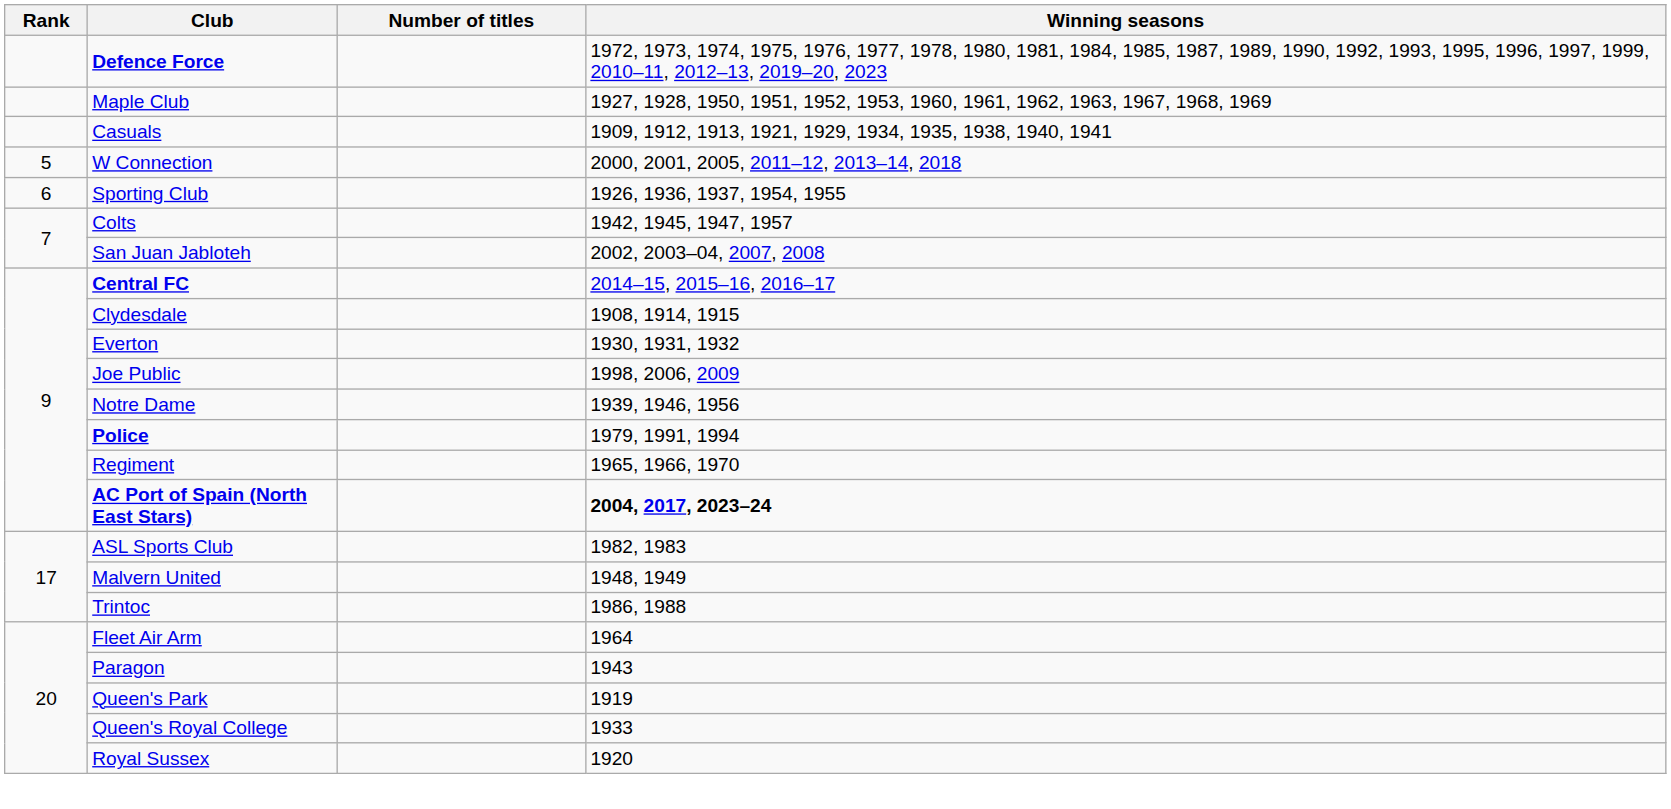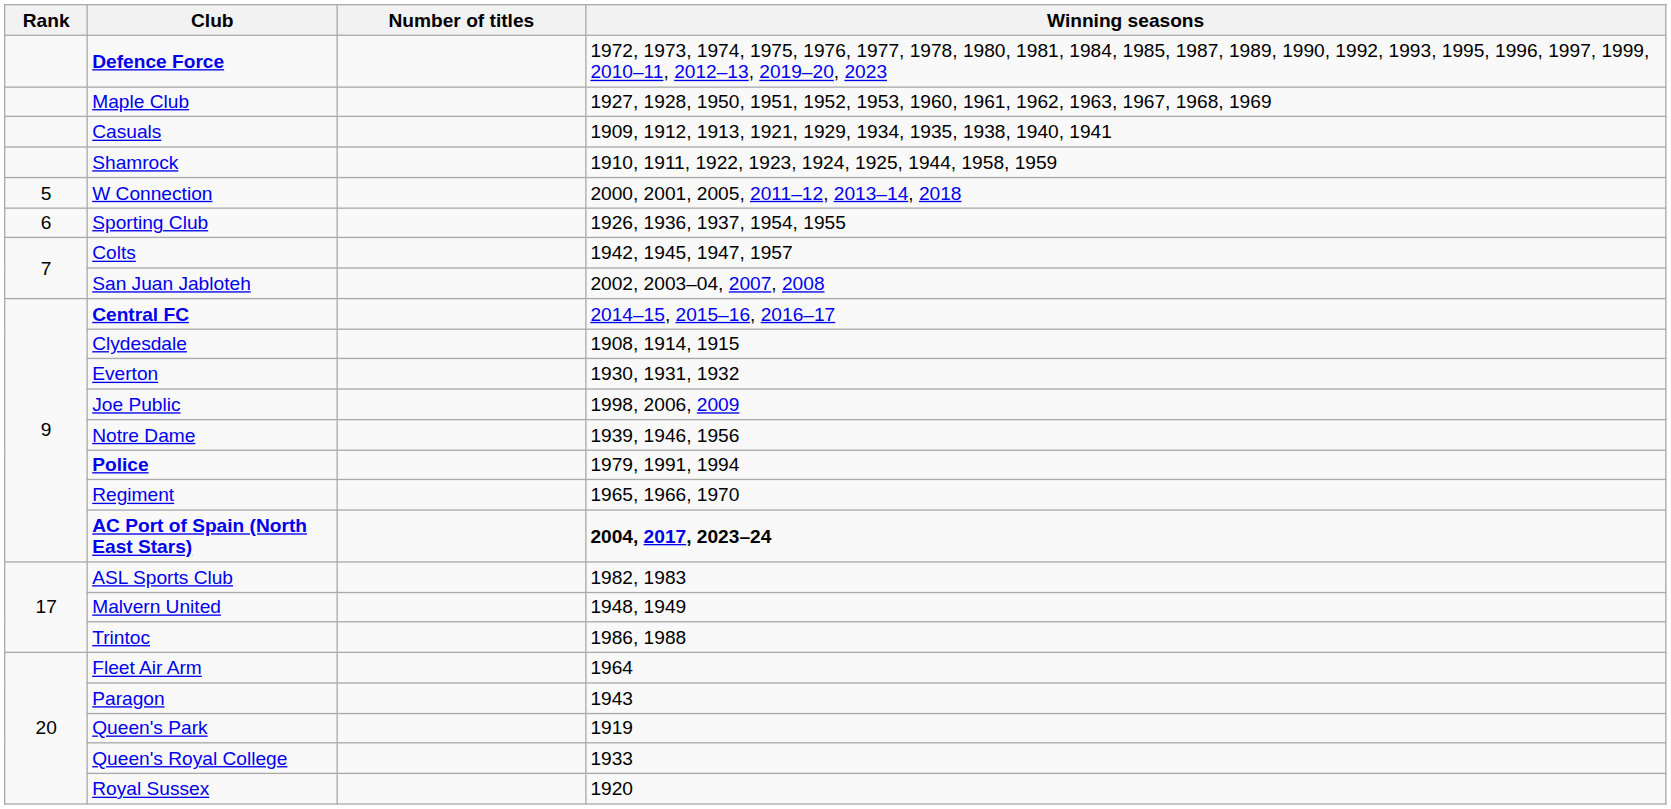+ row: Shamrock | 1910, 1911, 1922, 1923, 1924, 1925, 1944, 1958, 1959
